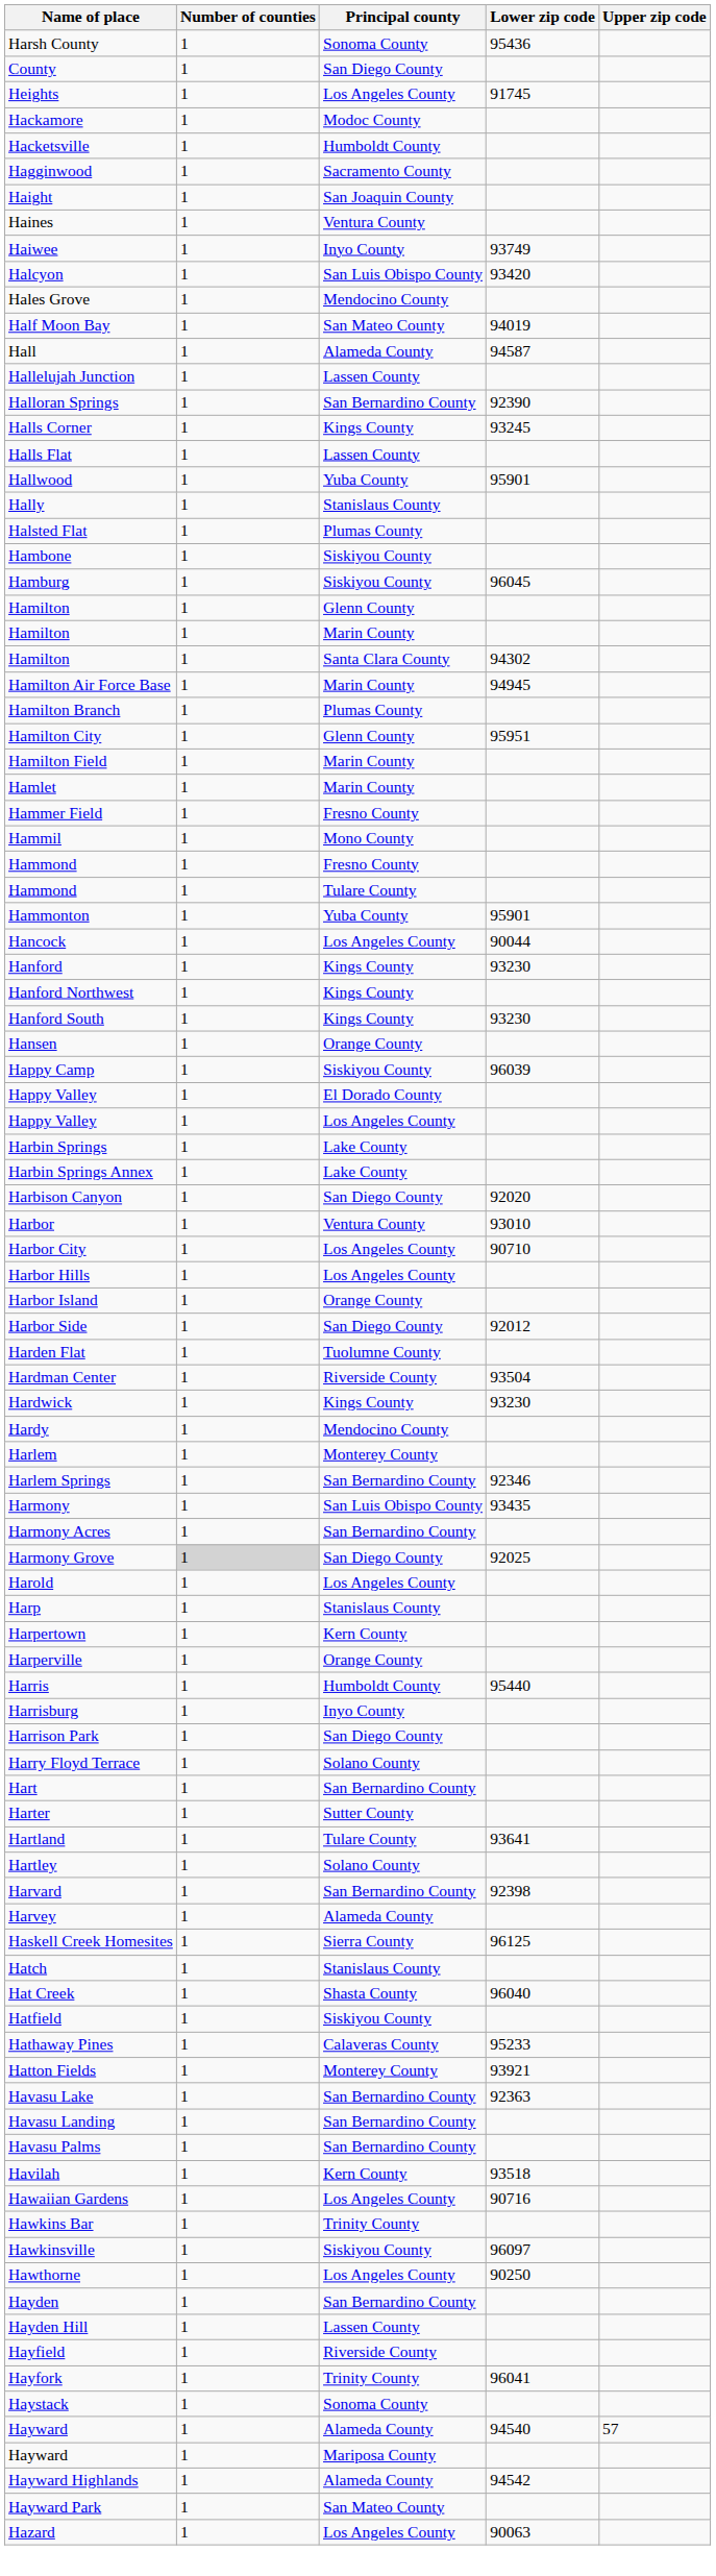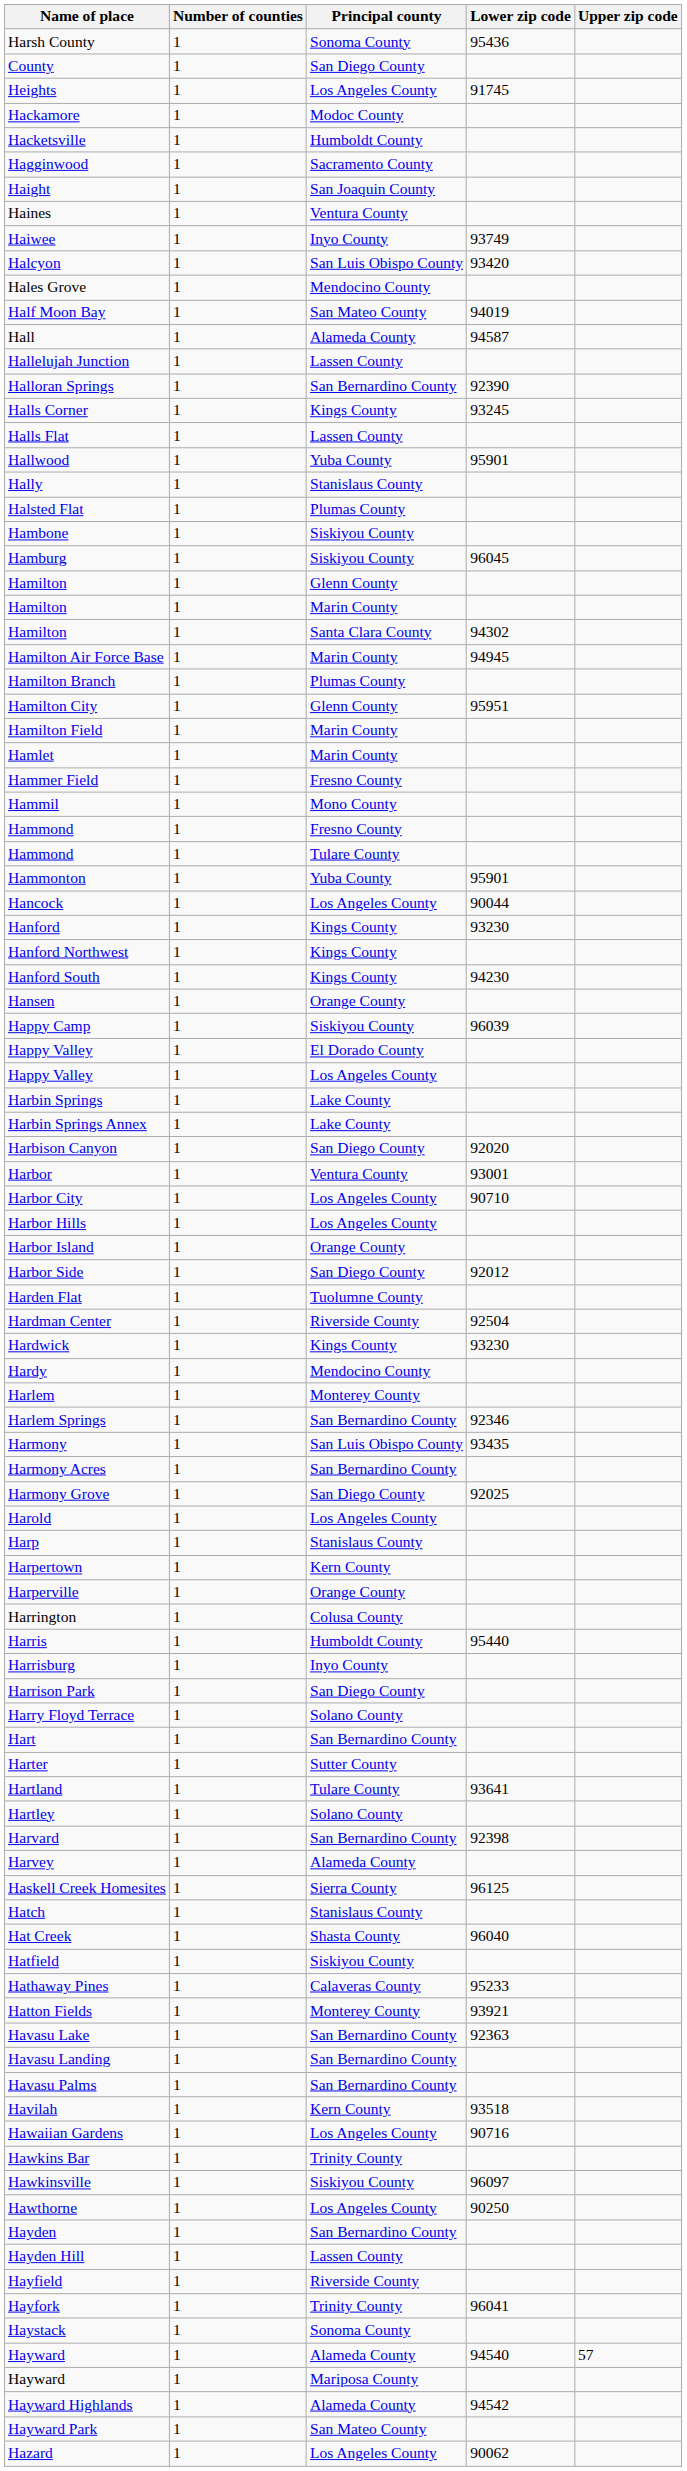Hanford South | Lower zip code: 93230 -> 94230
Harbor | Lower zip code: 93010 -> 93001
Hardman Center | Lower zip code: 93504 -> 92504
Harmony Grove | Number of counties: lightgrey background -> no background
+ row: Harrington | 1 | Colusa County
Hazard | Lower zip code: 90063 -> 90062
